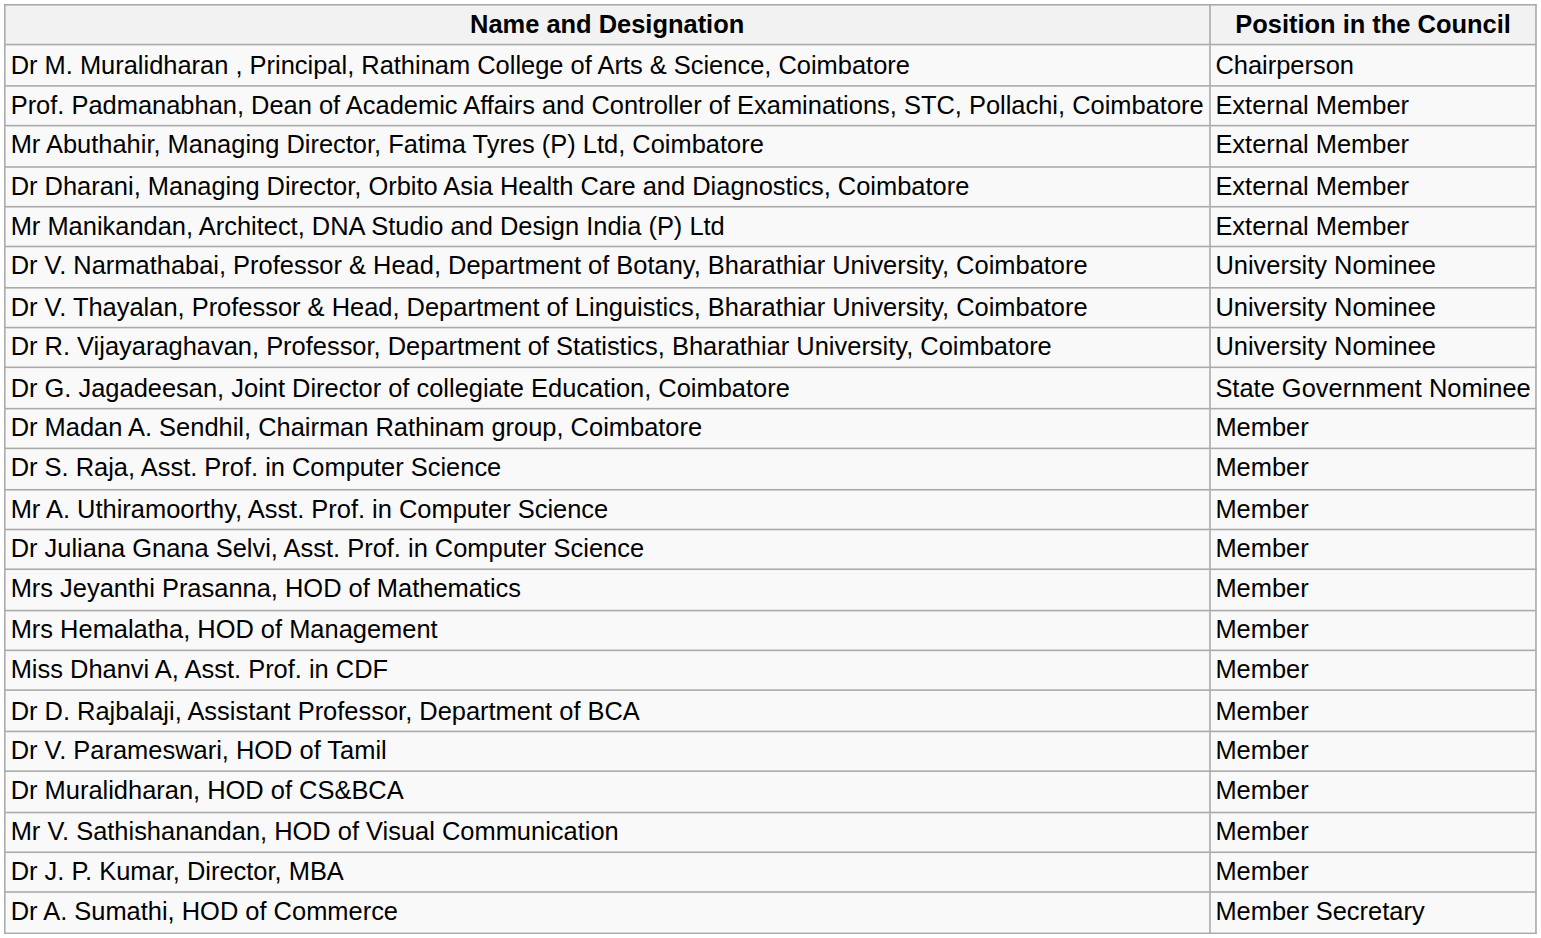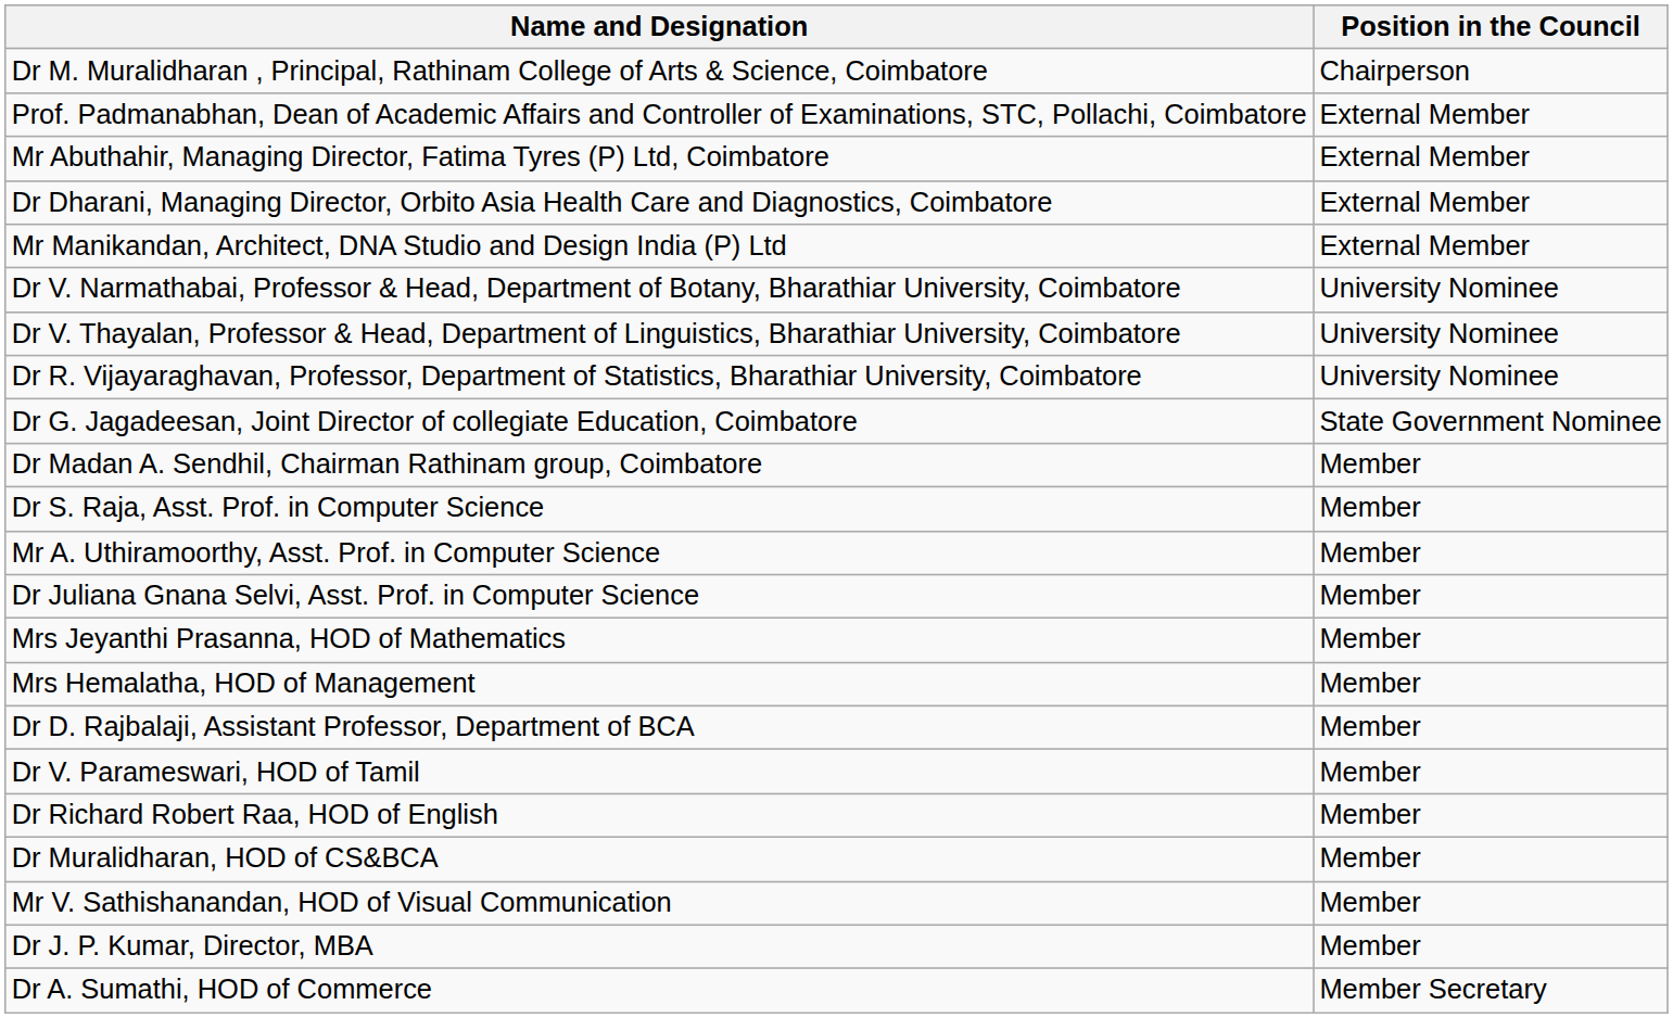- row: Miss Dhanvi A, Asst. Prof. in CDF | Member
+ row: Dr Richard Robert Raa, HOD of English | Member
